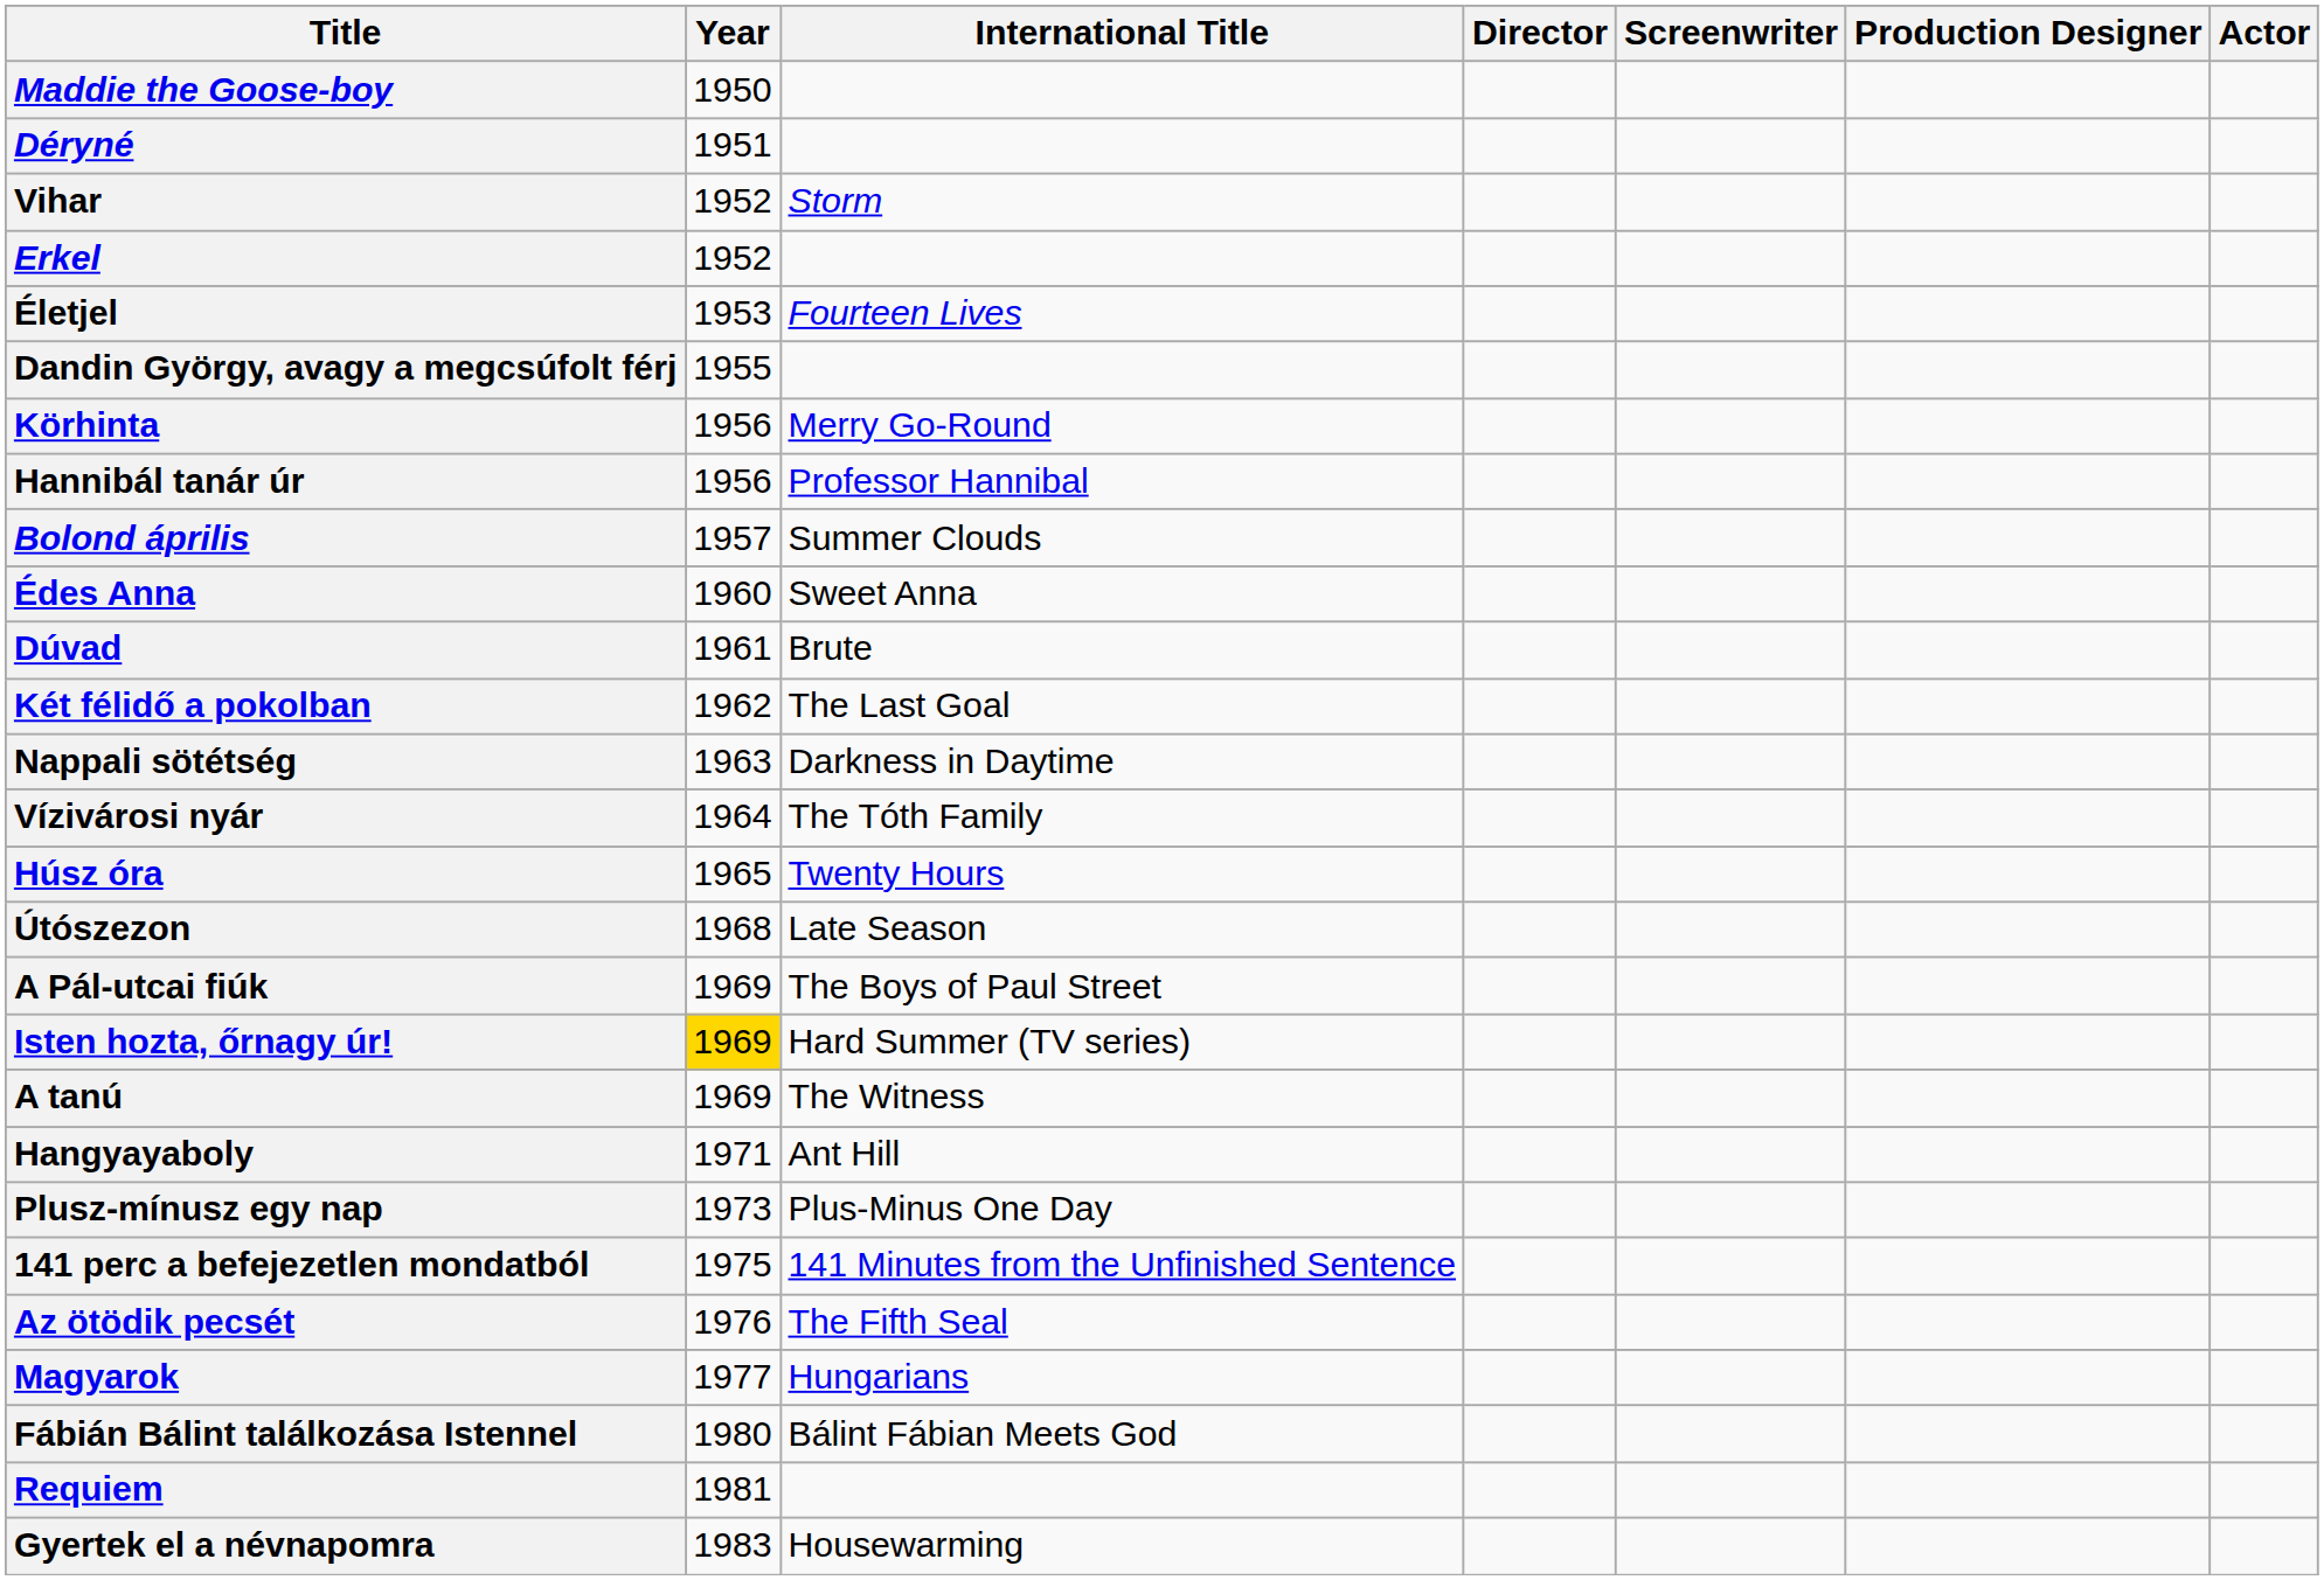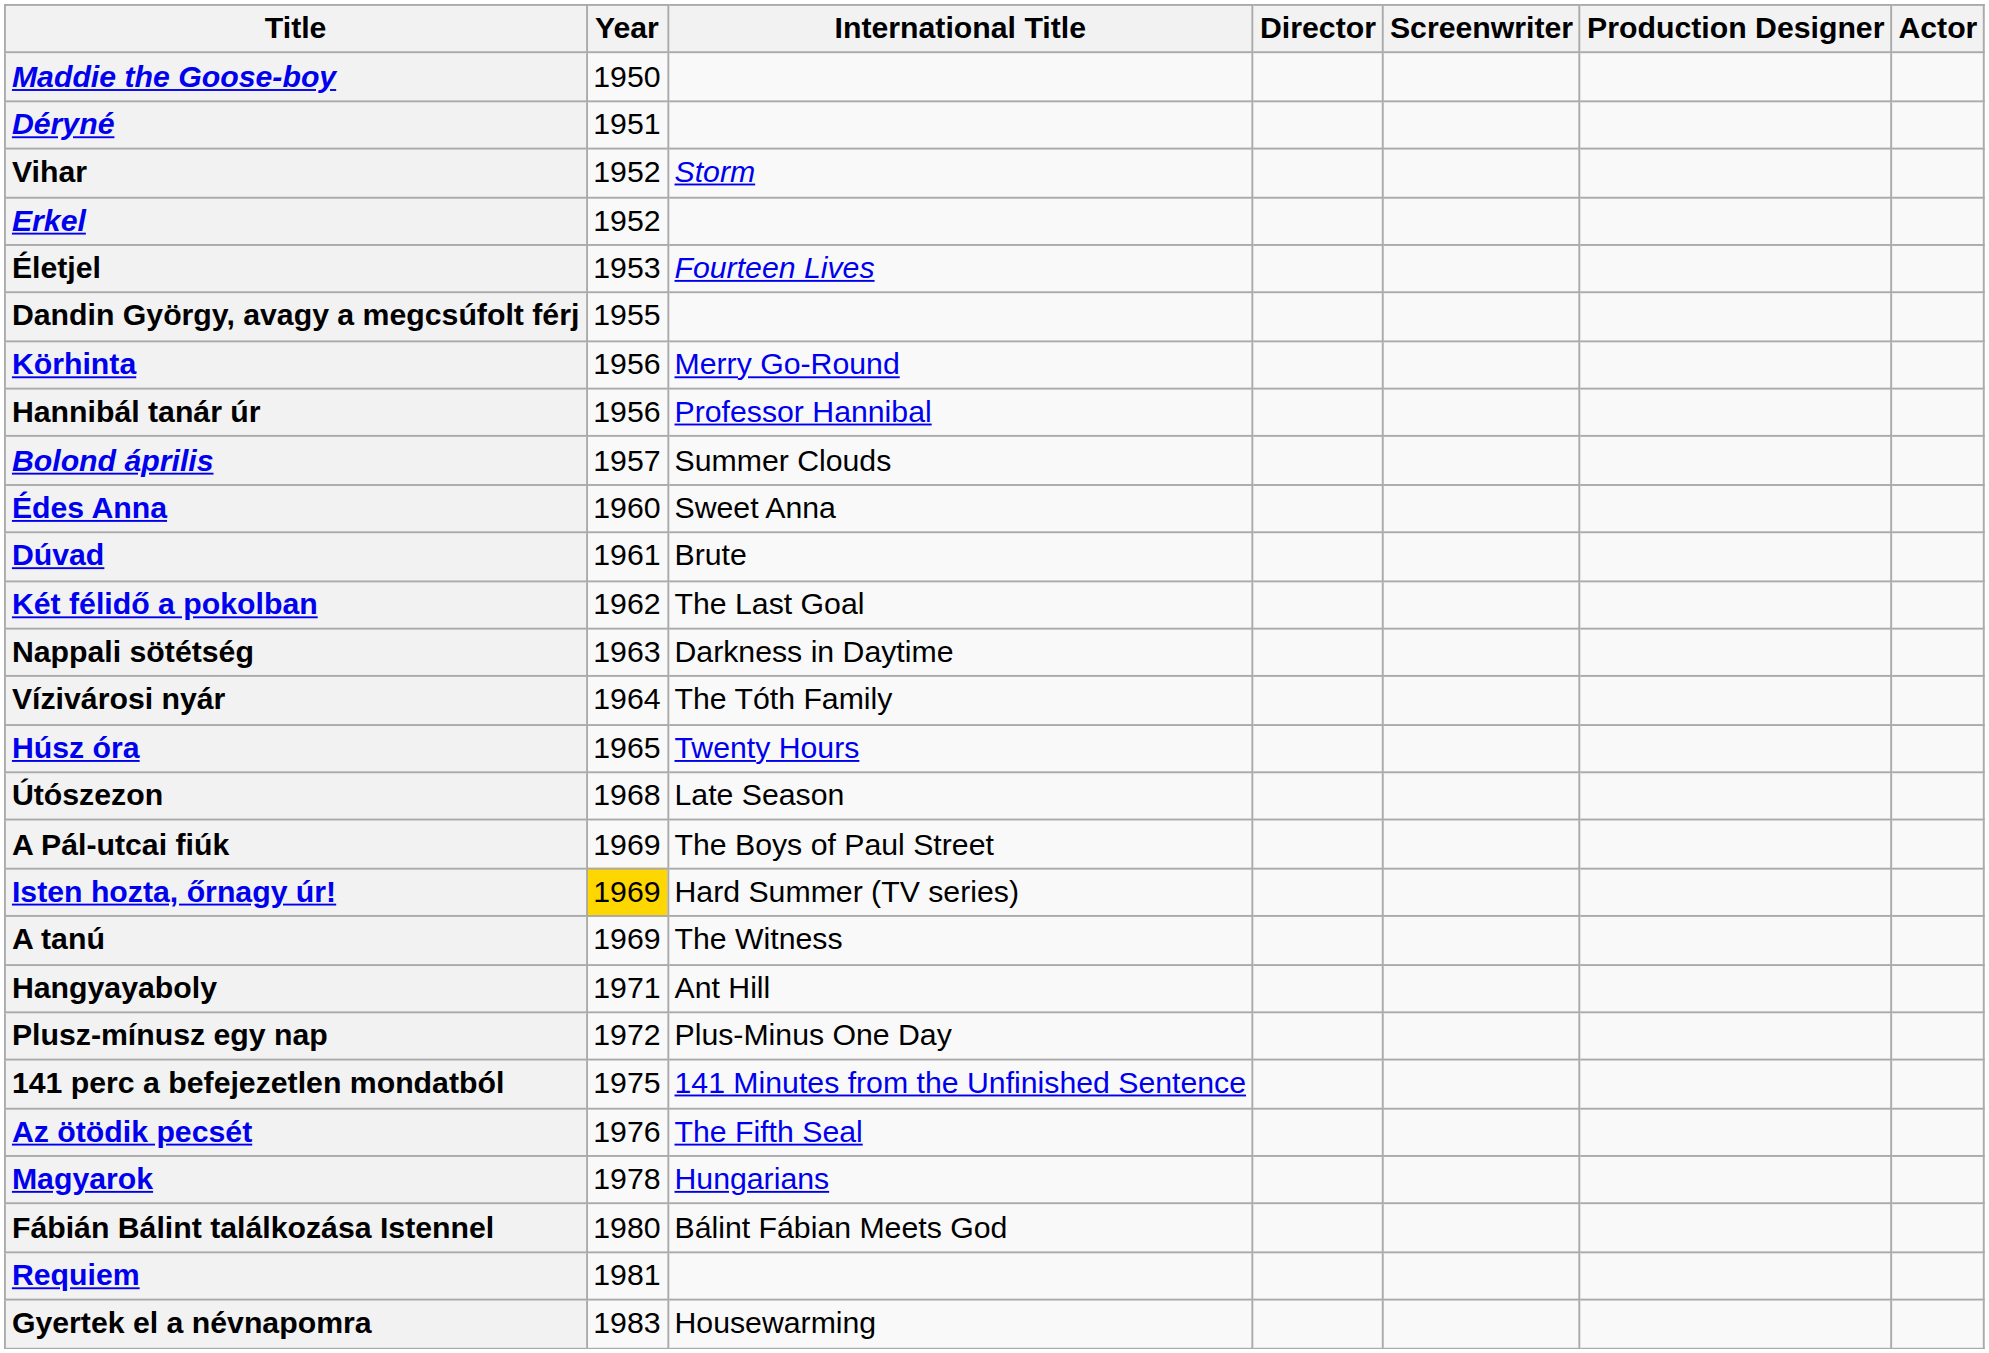Plusz-mínusz egy nap | Year: 1973 -> 1972
Magyarok | Year: 1977 -> 1978
